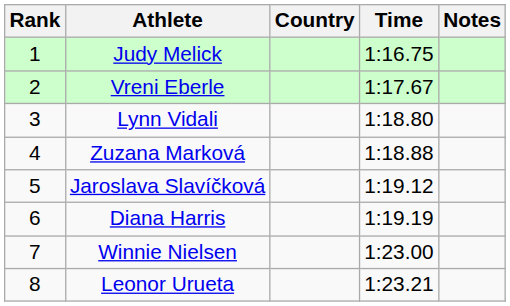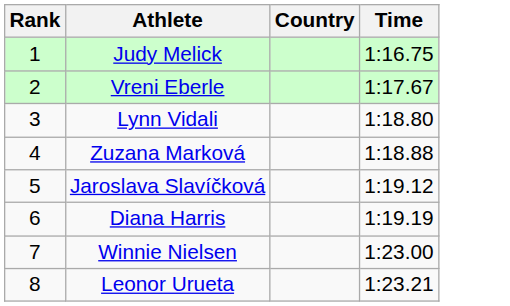- column: Notes
